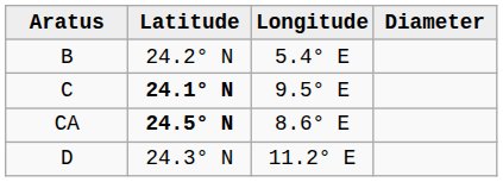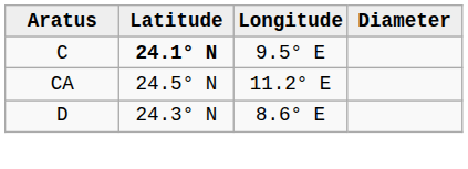- row: B | 24.2° N | 5.4° E
CA | Latitude: bold -> normal
CA | Longitude: 8.6° E -> 11.2° E
D | Longitude: 11.2° E -> 8.6° E
